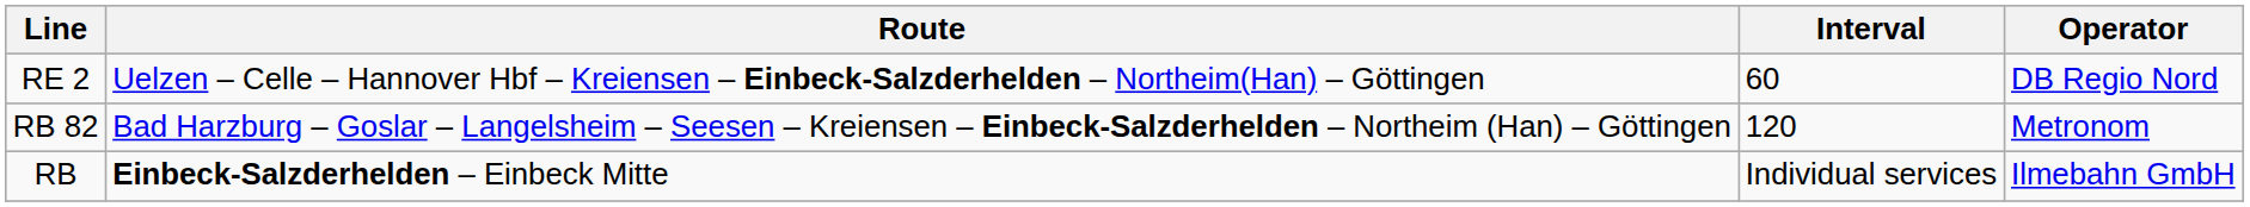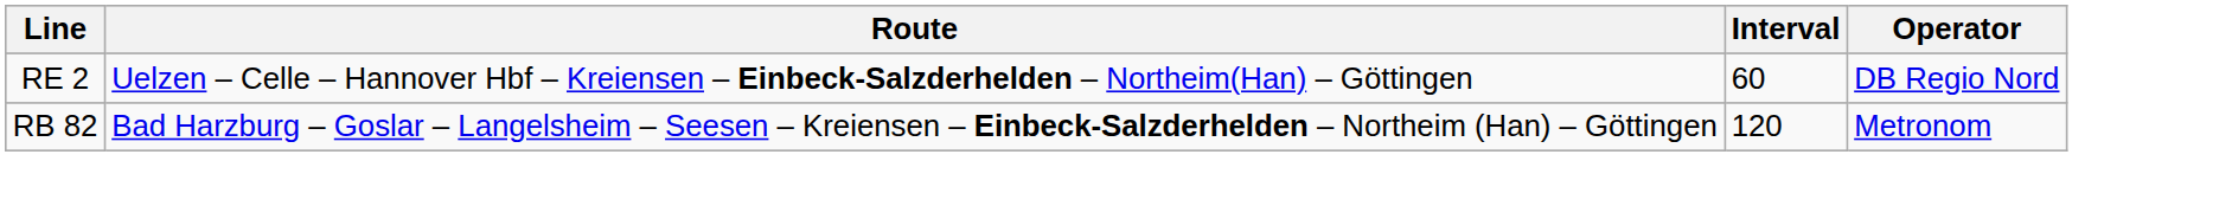- row: RB | Einbeck-Salzderhelden – Einbeck Mitte | Individual services | Ilmebahn GmbH
